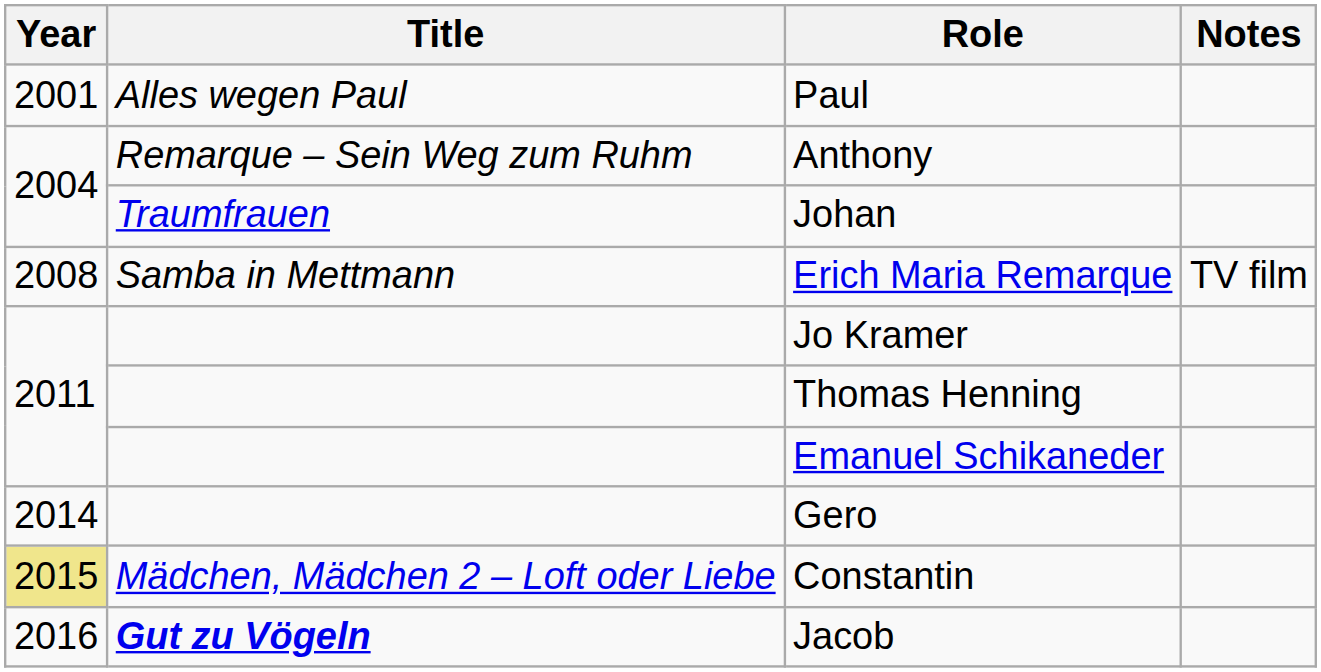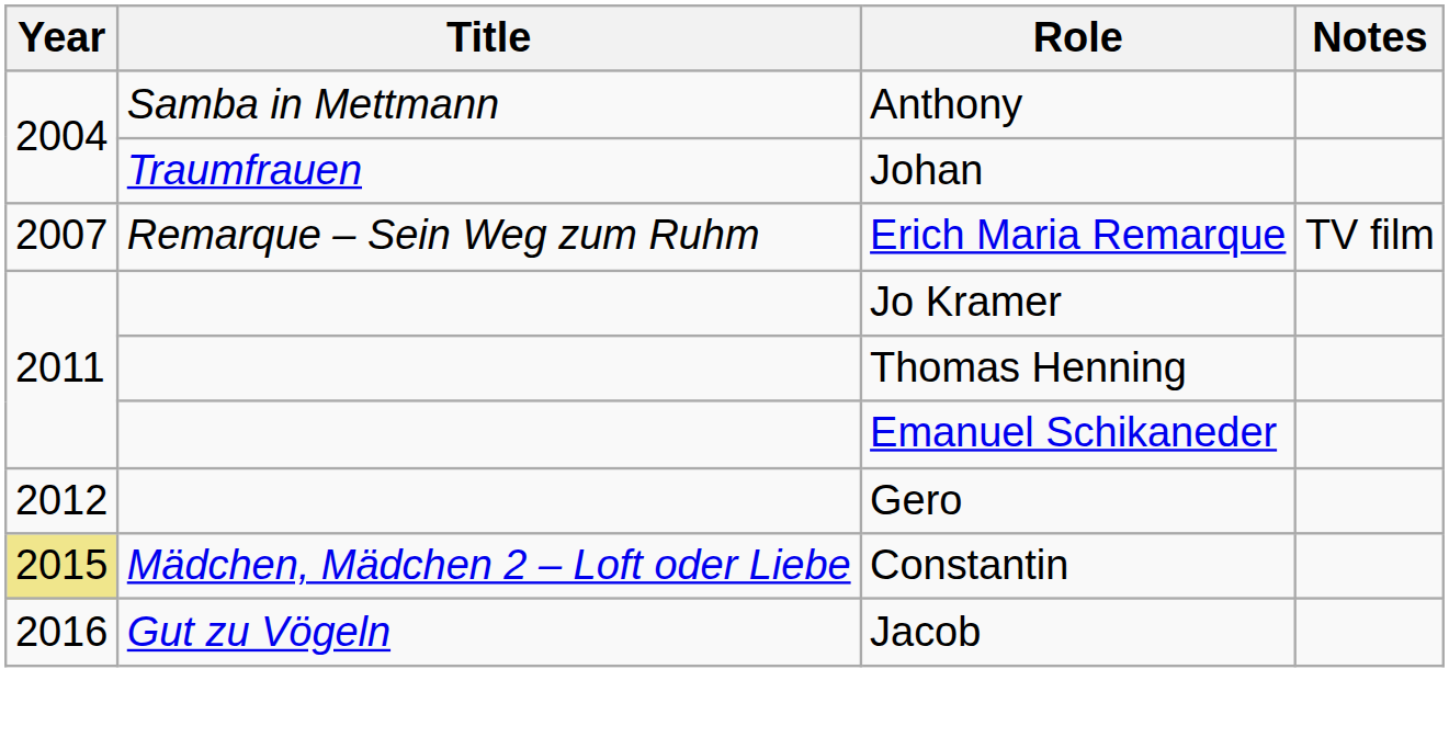- row: 2001 | Alles wegen Paul | Paul
Anthony | Title: Remarque – Sein Weg zum Ruhm -> Samba in Mettmann
Erich Maria Remarque | Year: 2008 -> 2007
Erich Maria Remarque | Title: Samba in Mettmann -> Remarque – Sein Weg zum Ruhm
Gero | Year: 2014 -> 2012
Jacob | Title: bold -> normal
